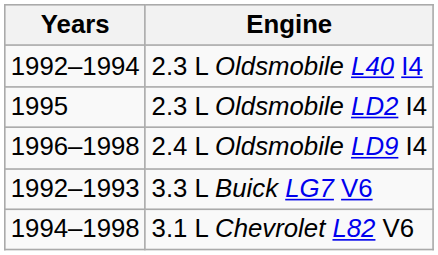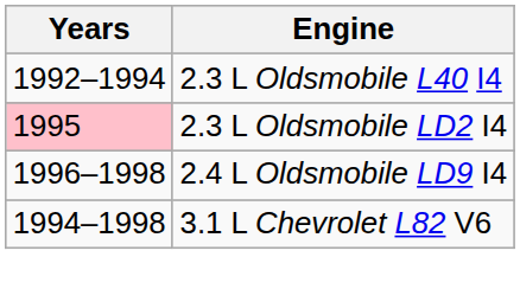2.3 L Oldsmobile LD2 I4 | Years: no background -> pink background
- row: 1992–1993 | 3.3 L Buick LG7 V6
